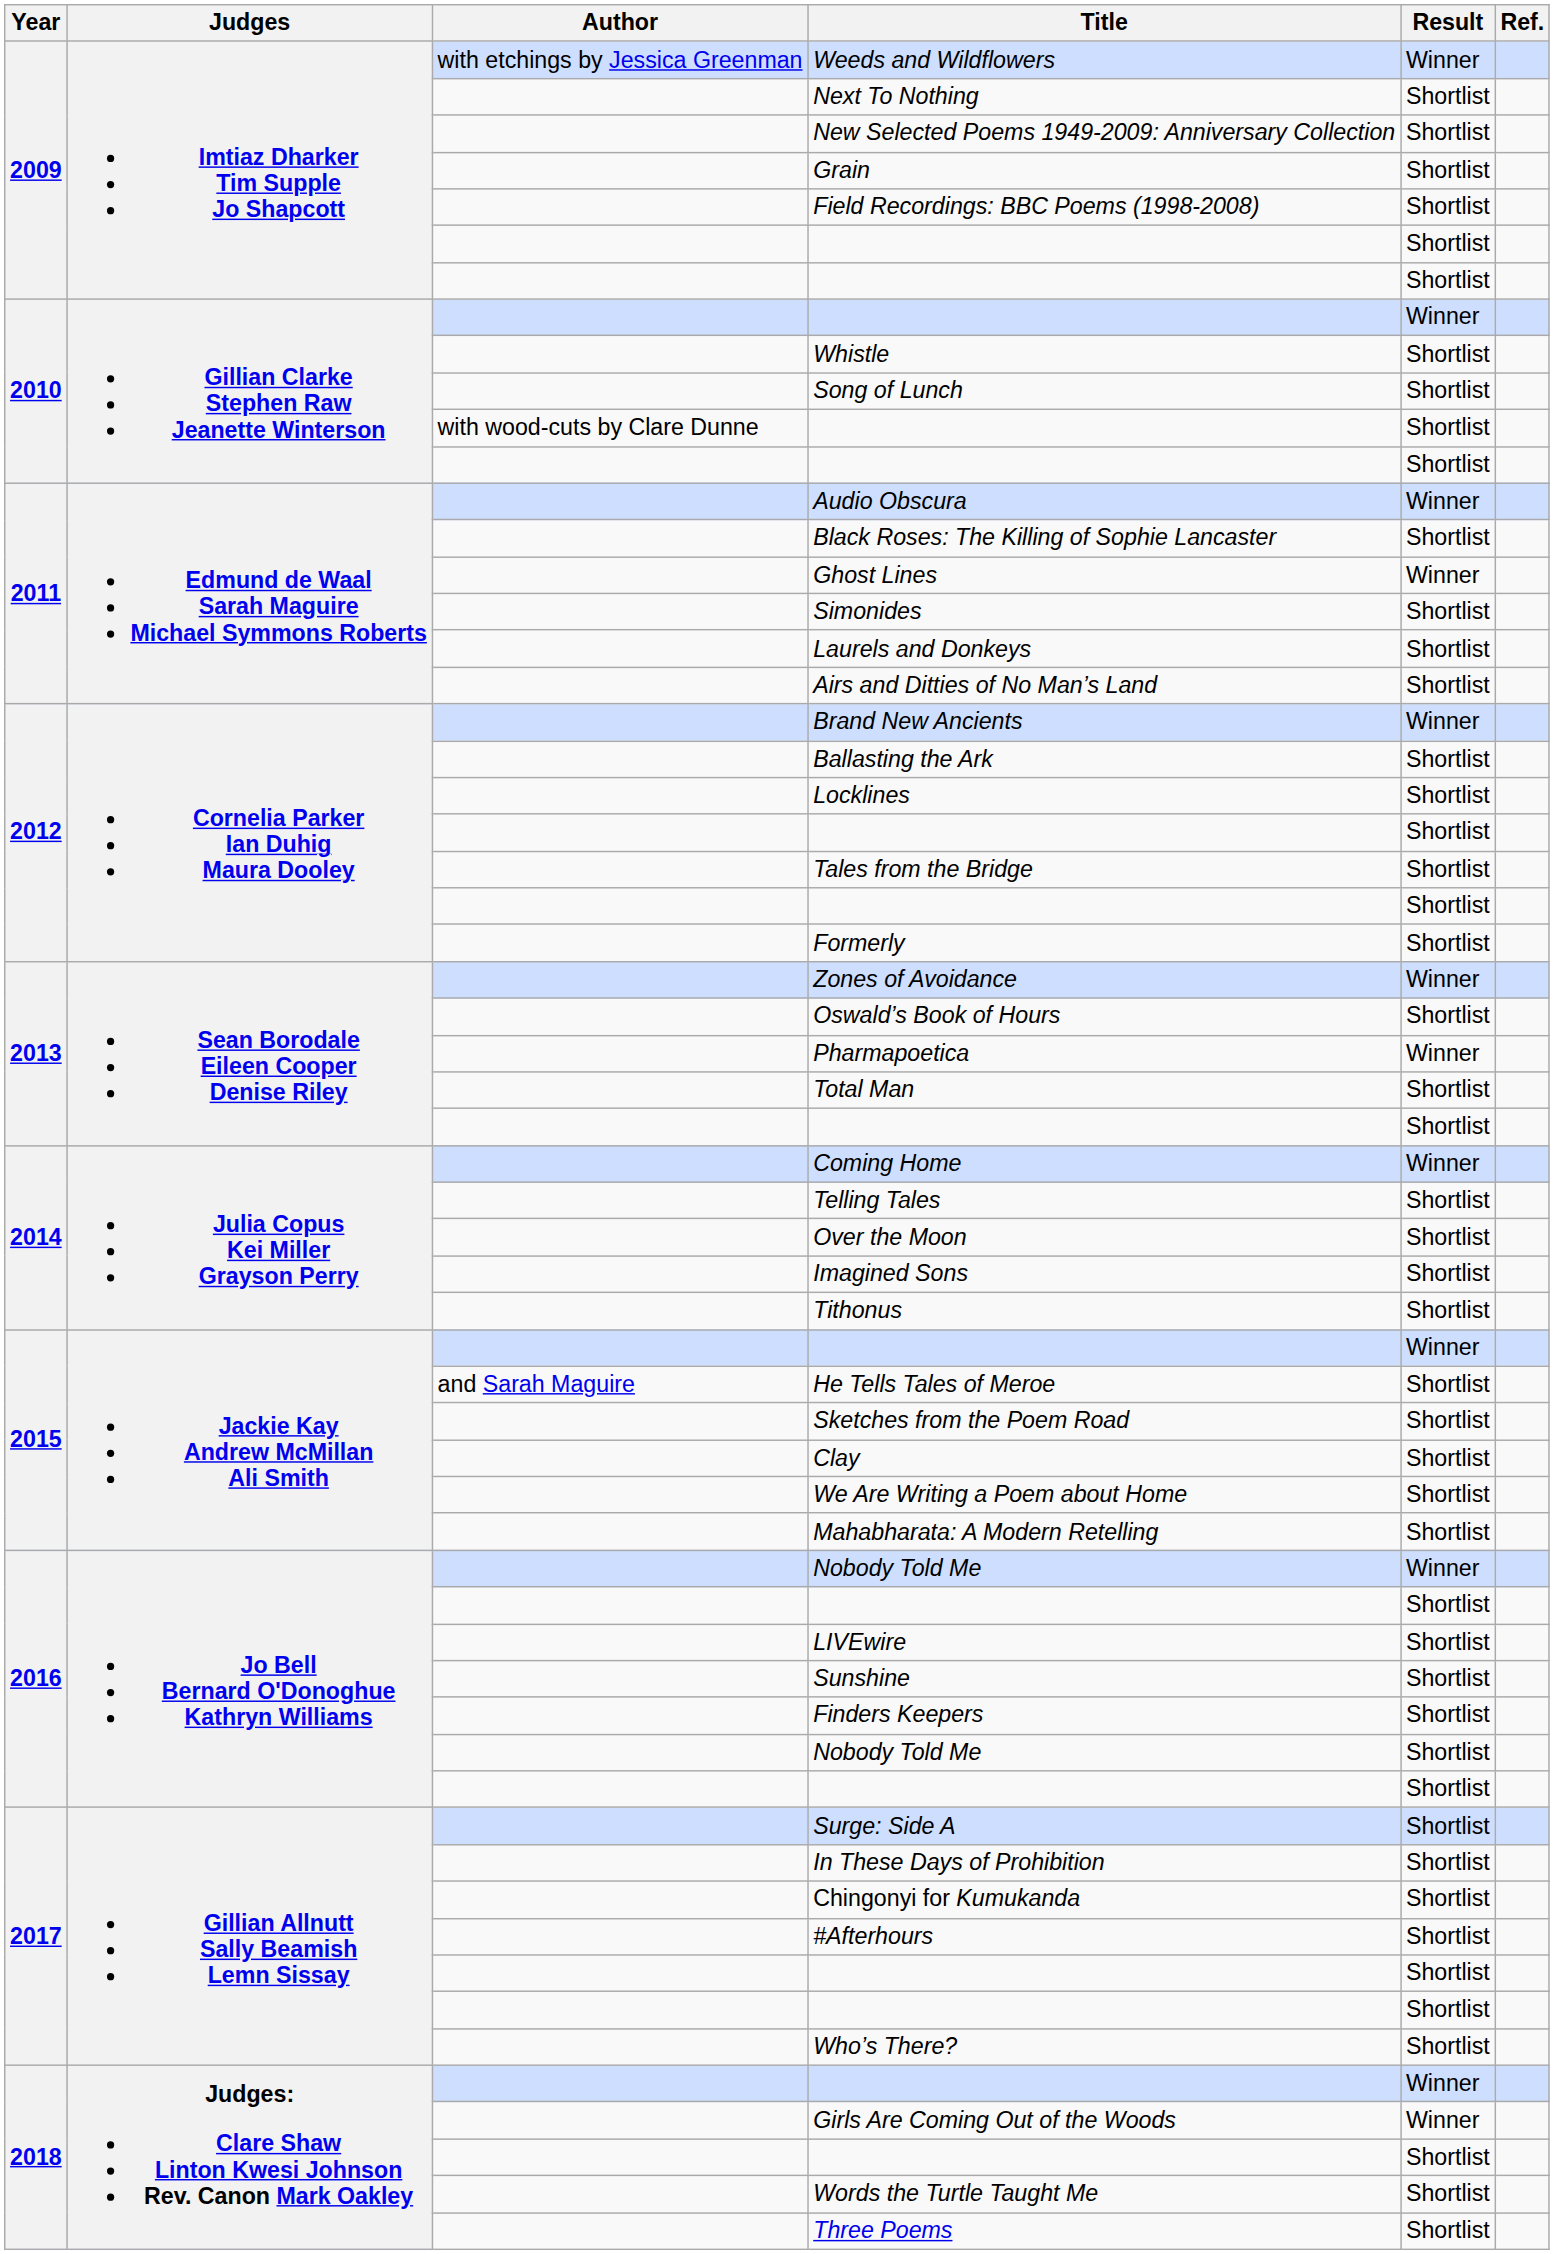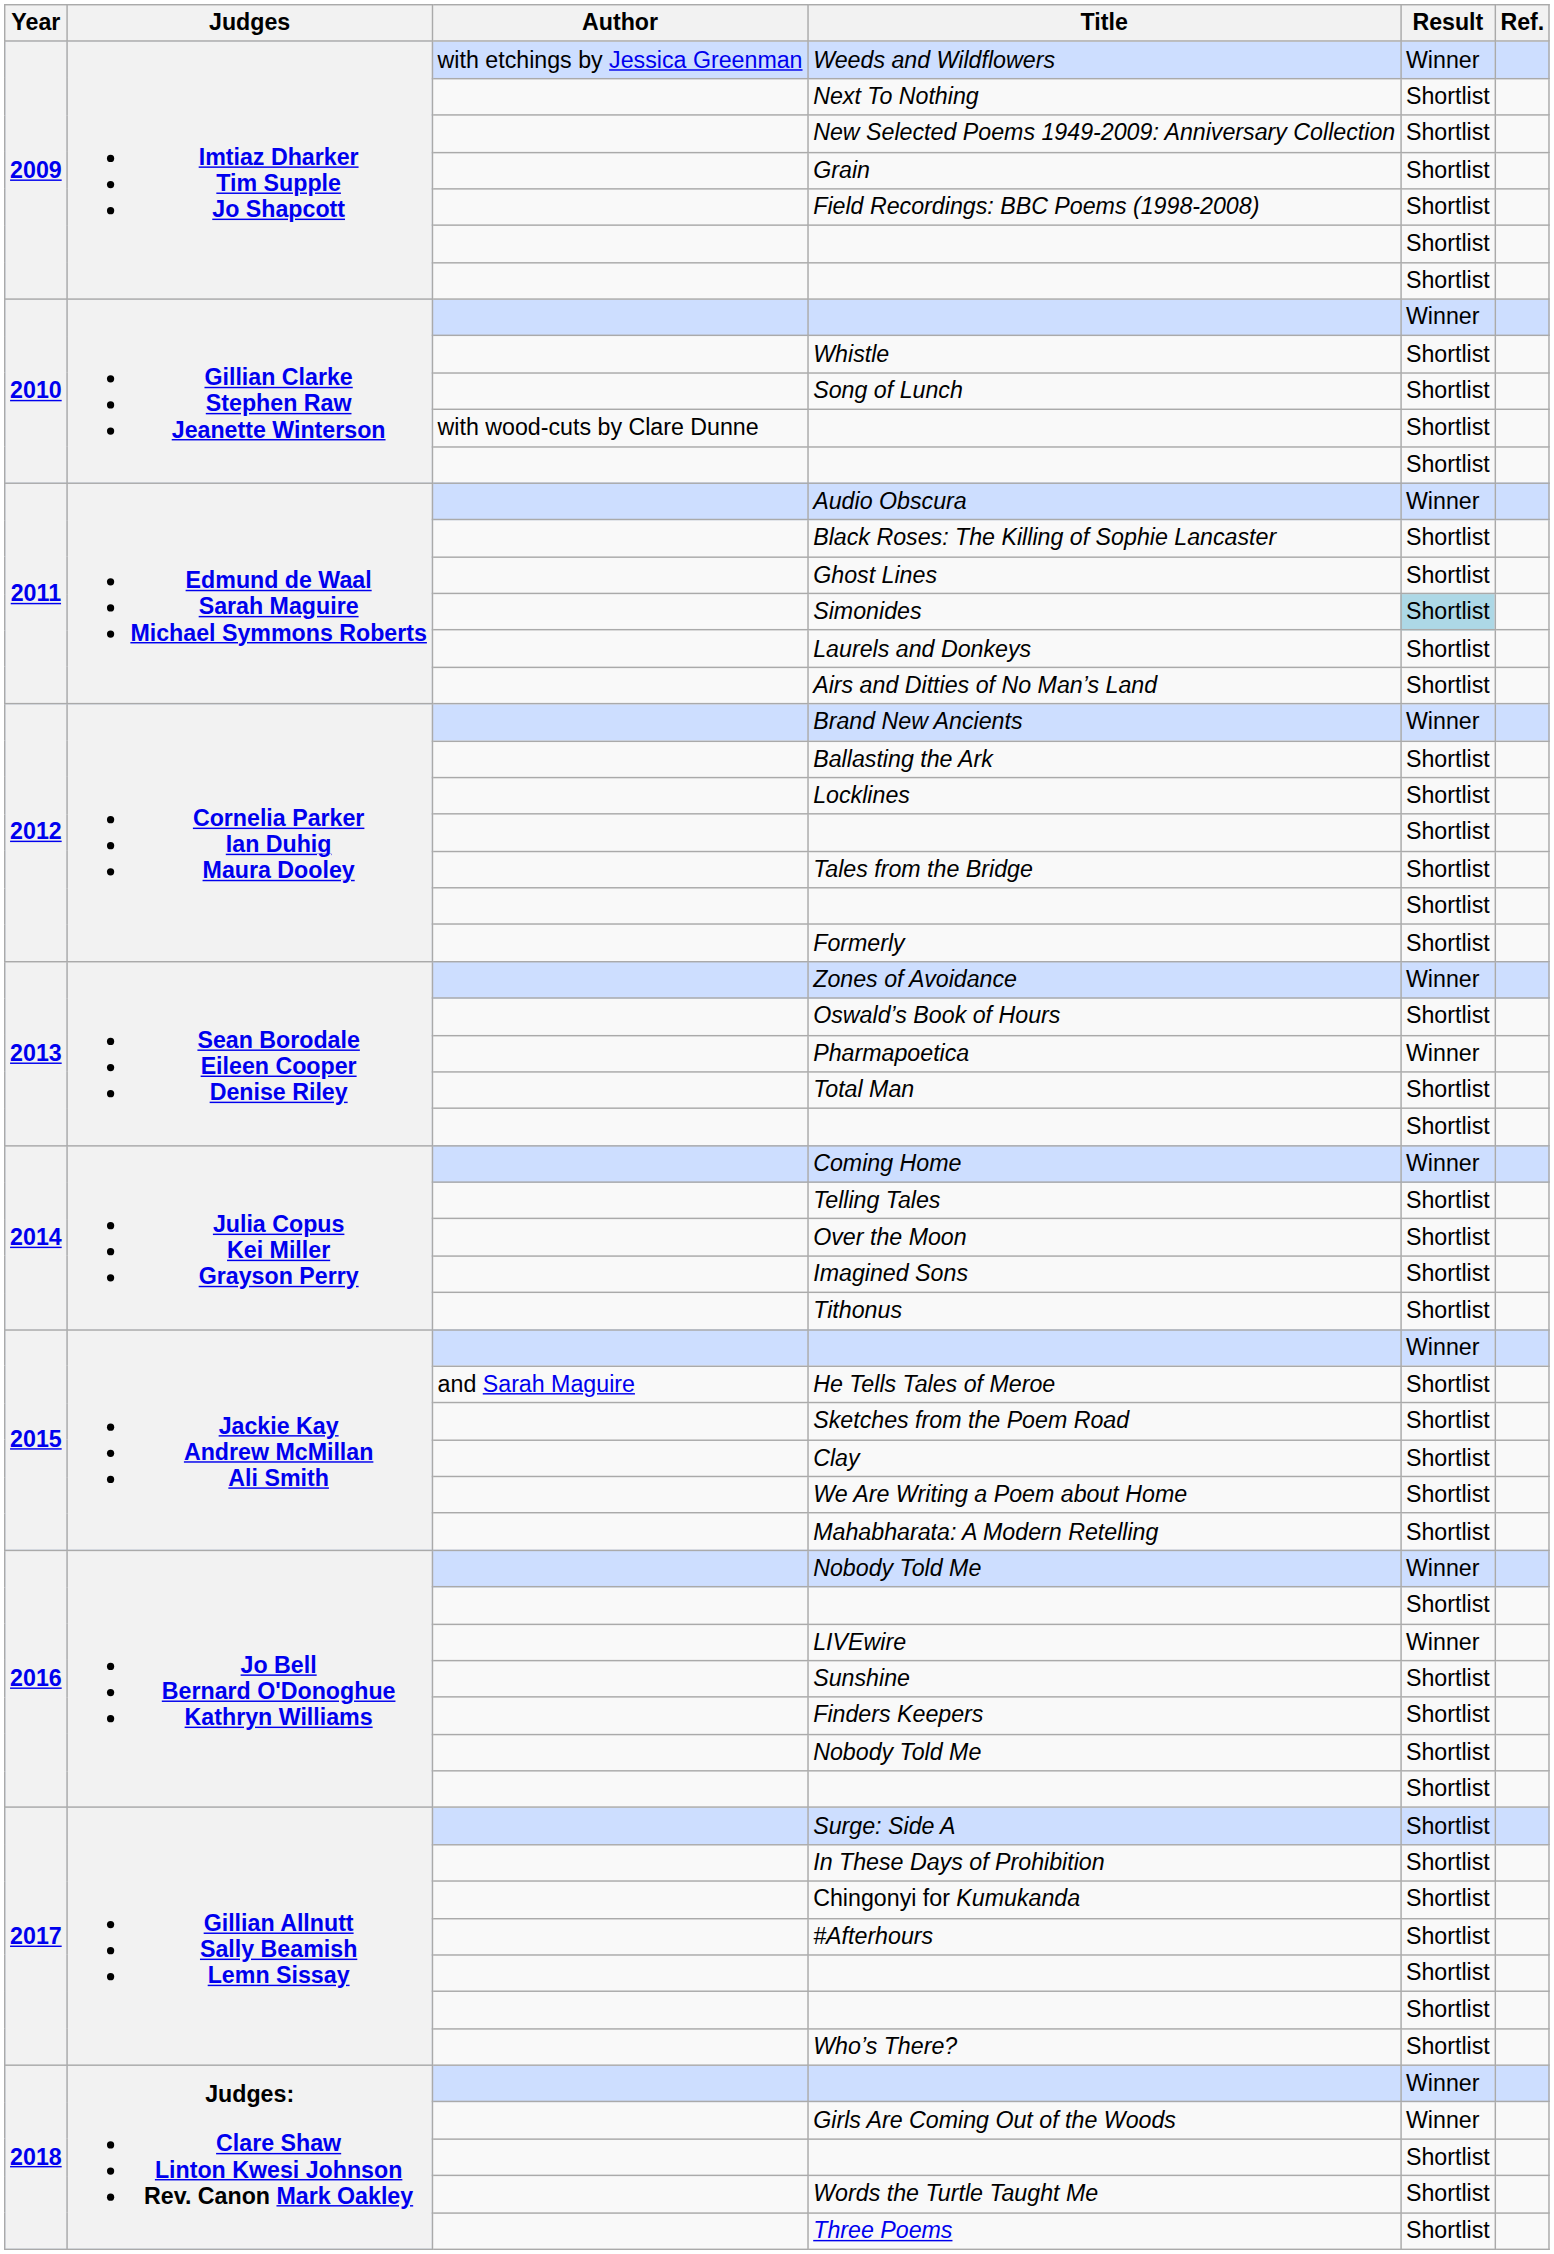Ghost Lines | Result: Winner -> Shortlist
Simonides | Result: no background -> lightblue background
LIVEwire | Result: Shortlist -> Winner
